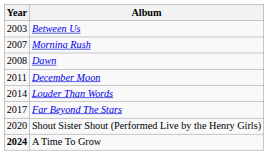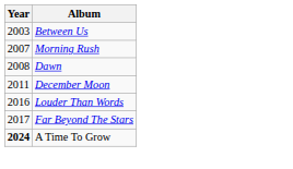Louder Than Words | Year: 2014 -> 2016
- row: 2020 | Shout Sister Shout (Performed Live by the Henry Girls)
